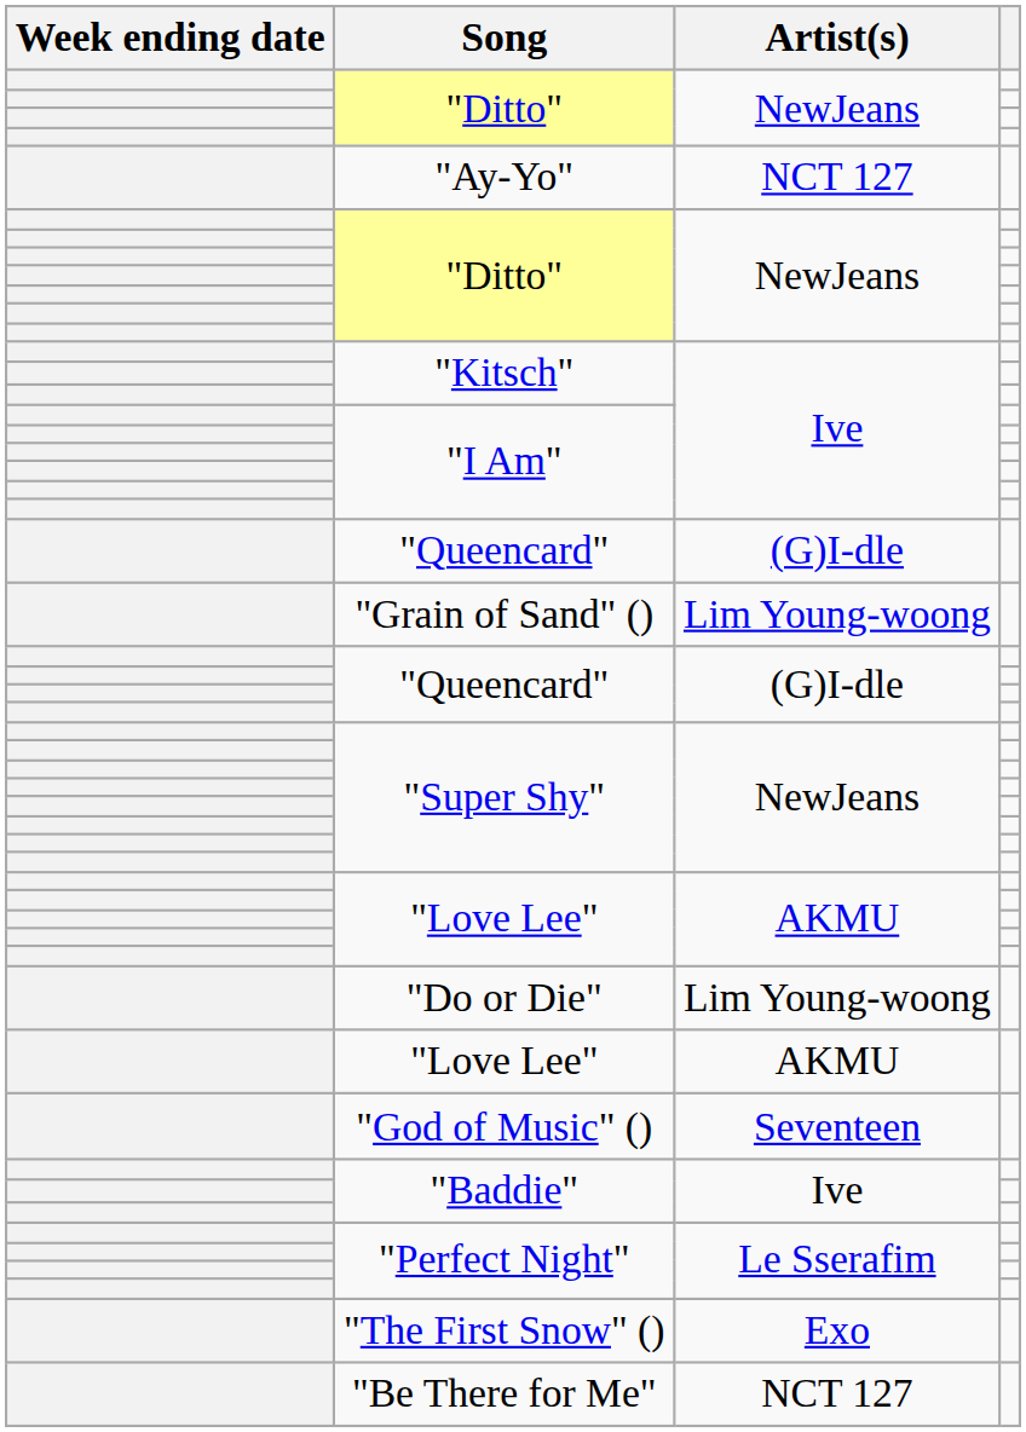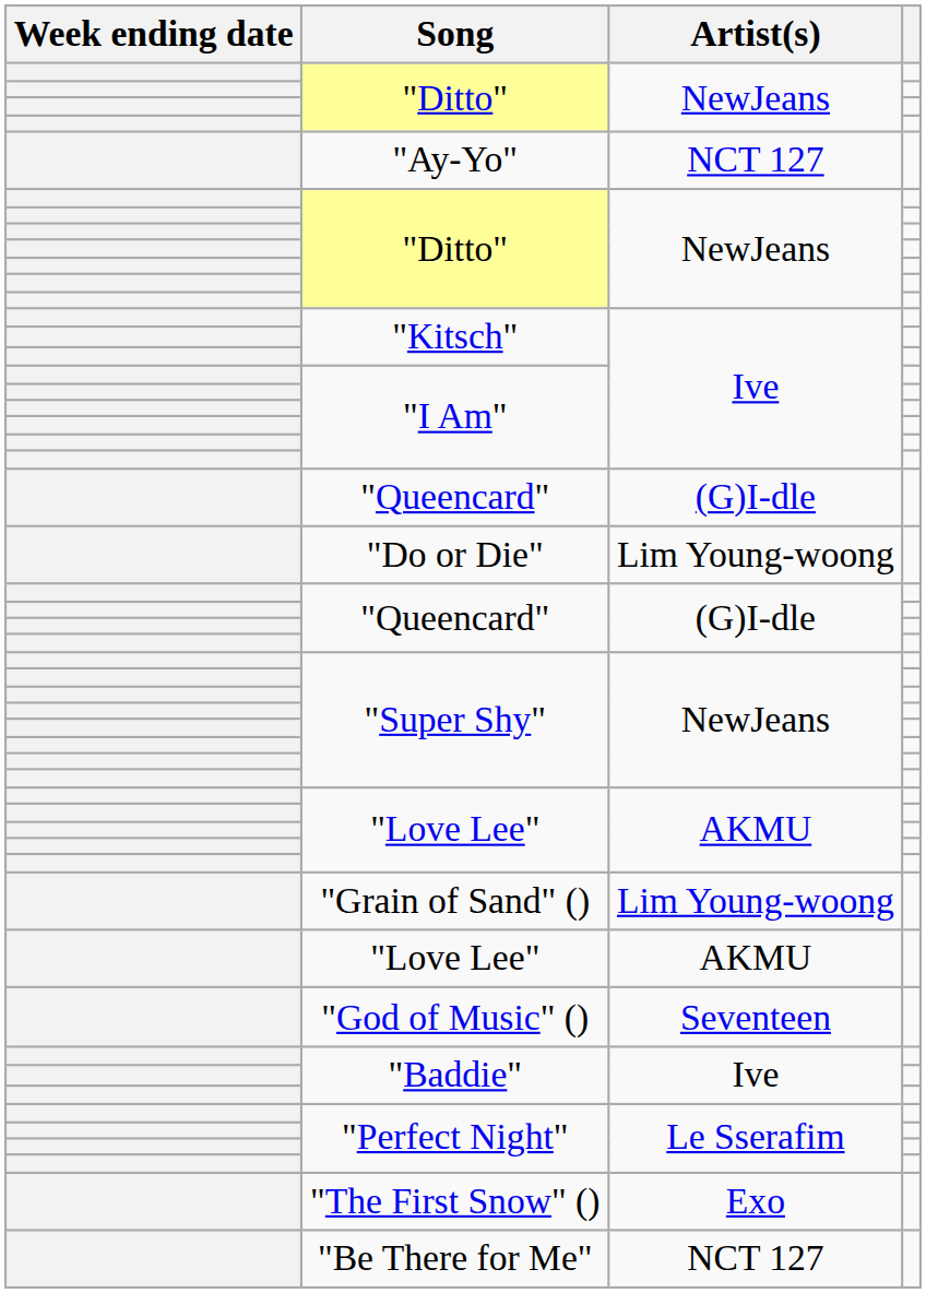rows swapped: "Grain of Sand" () <-> "Do or Die"
